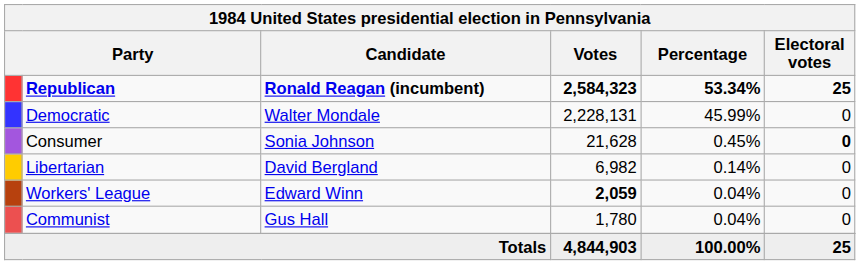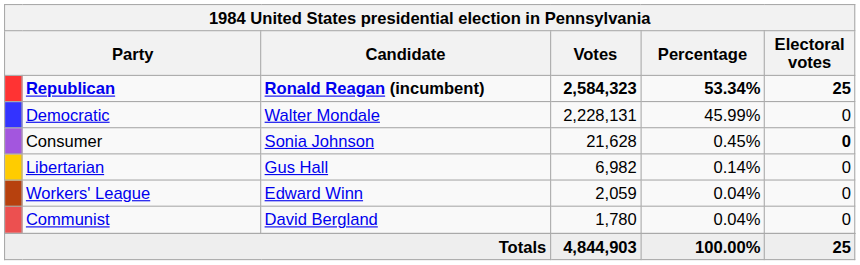Libertarian | Candidate: David Bergland -> Gus Hall
Workers' League | Votes: bold -> normal
Communist | Candidate: Gus Hall -> David Bergland
